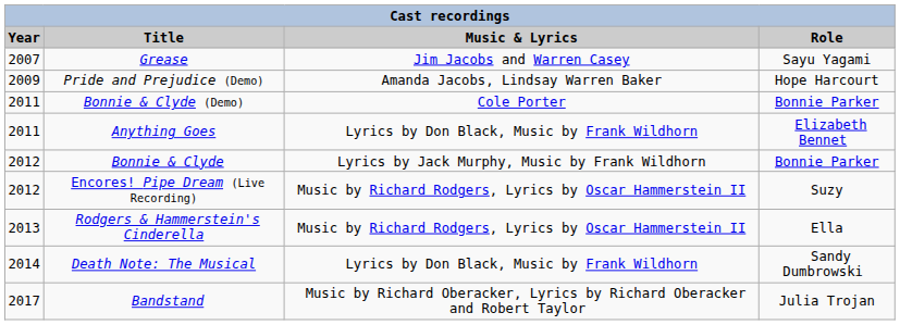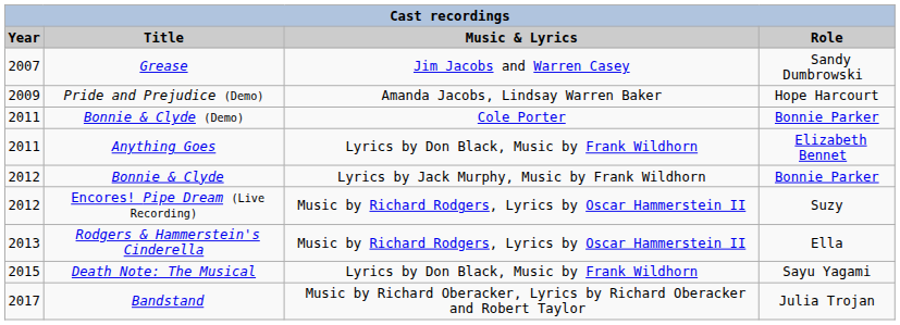Grease | Role: Sayu Yagami -> Sandy Dumbrowski
Death Note: The Musical | Year: 2014 -> 2015
Death Note: The Musical | Role: Sandy Dumbrowski -> Sayu Yagami
